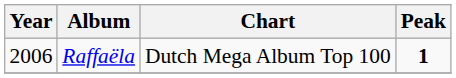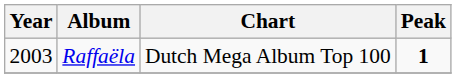Raffaëla | Year: 2006 -> 2003
